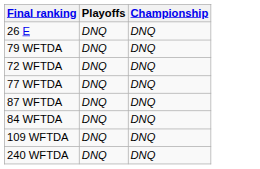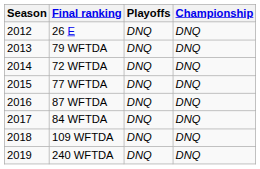+ column: Season | 2012 | 2013 | 2014 | 2015 | 2016 | 2017 | 2018 | 2019
